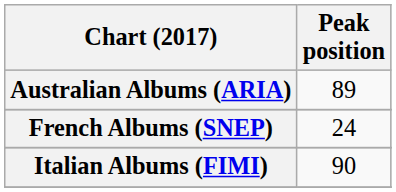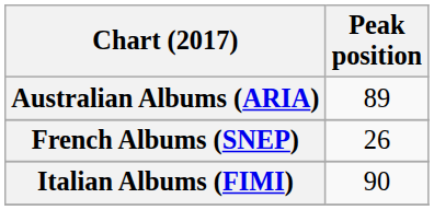French Albums (SNEP) | Peak position: 24 -> 26
